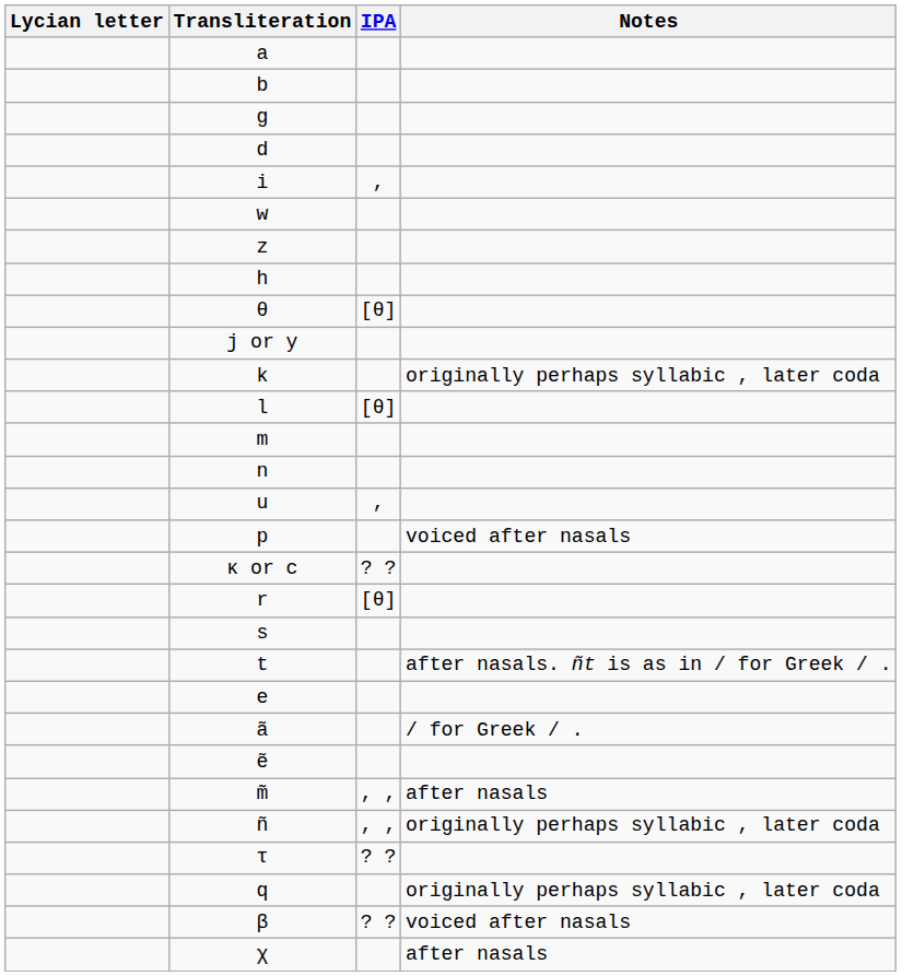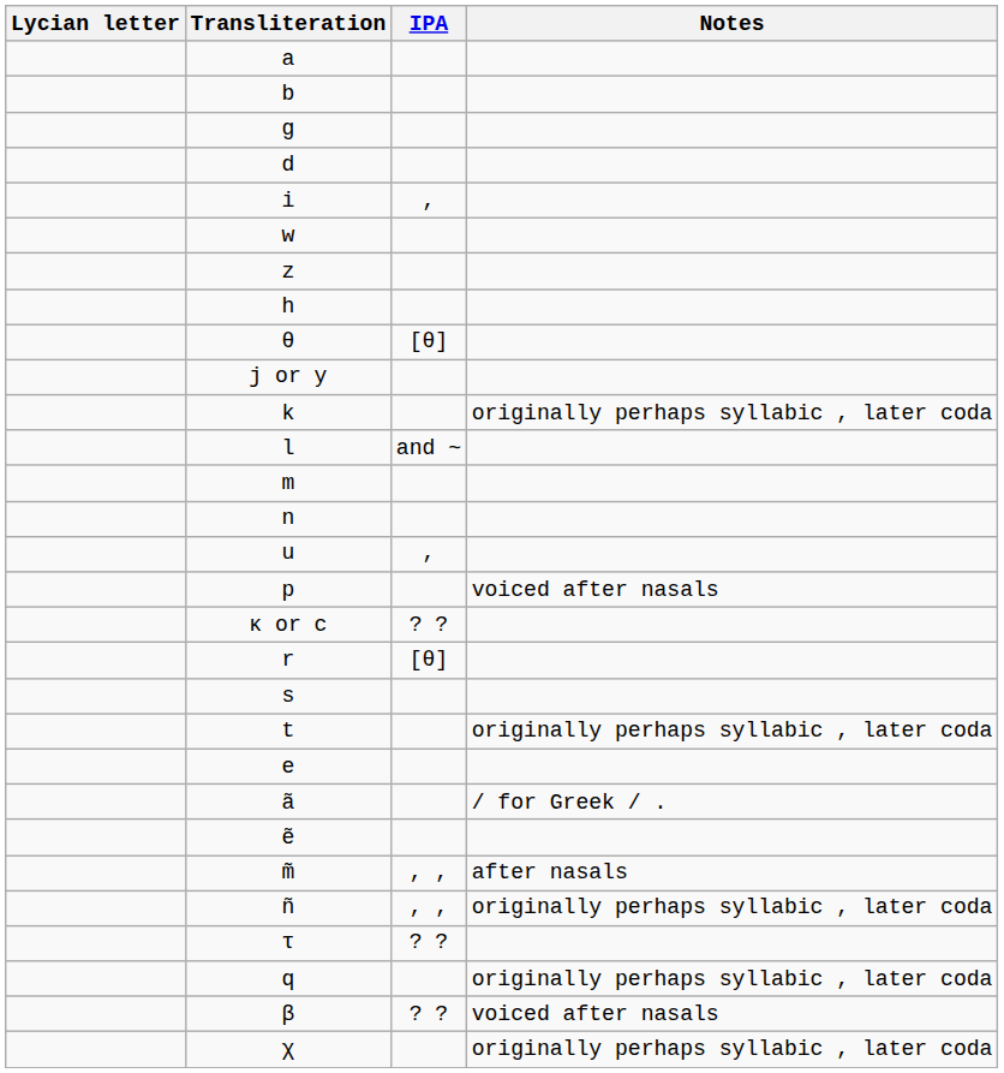l | IPA: [θ] -> and ~
t | Notes: after nasals. ñt is as in / for Greek / . -> originally perhaps syllabic , later coda
χ | Notes: after nasals -> originally perhaps syllabic , later coda
